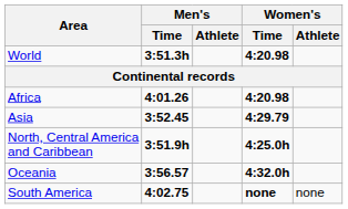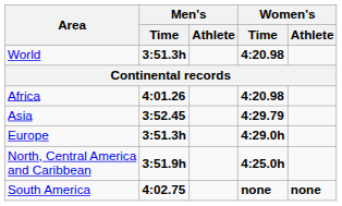+ row: Europe | 3:51.3h | 4:29.0h
- row: Oceania | 3:56.57 | 4:32.0h
South America | Women's / Athlete: normal -> bold
